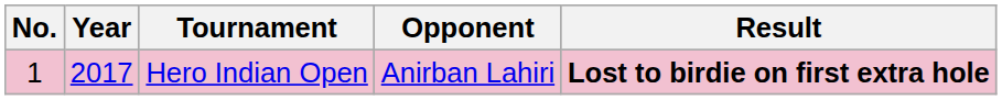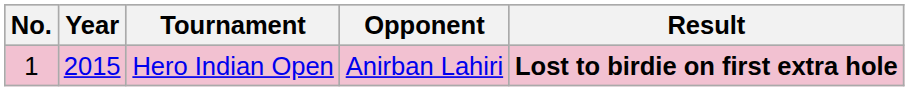Hero Indian Open | Year: 2017 -> 2015
